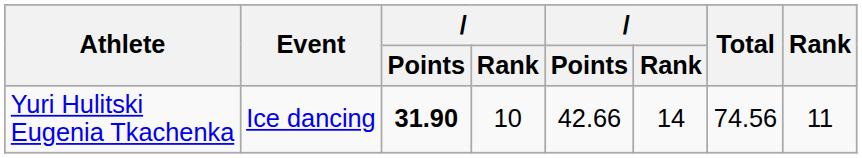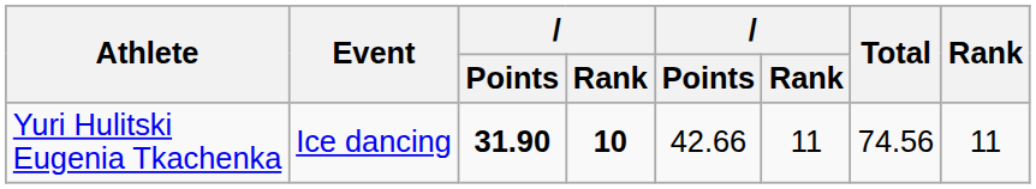Yuri Hulitski Eugenia Tkachenka | column 4: normal -> bold
Yuri Hulitski Eugenia Tkachenka | column 6: 14 -> 11
